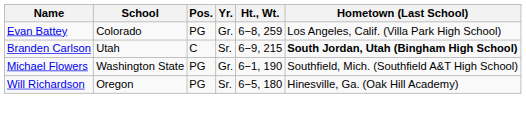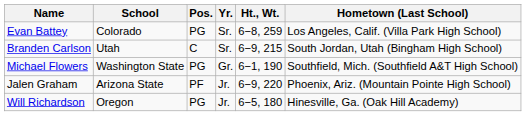Evan Battey | Yr.: Gr. -> Sr.
Branden Carlson | Hometown (Last School): bold -> normal
+ row: Jalen Graham | Arizona State | PF | Jr. | 6−9, 220 | Phoenix, Ariz. (Mountain Pointe High School)
Will Richardson | Yr.: Sr. -> Jr.
